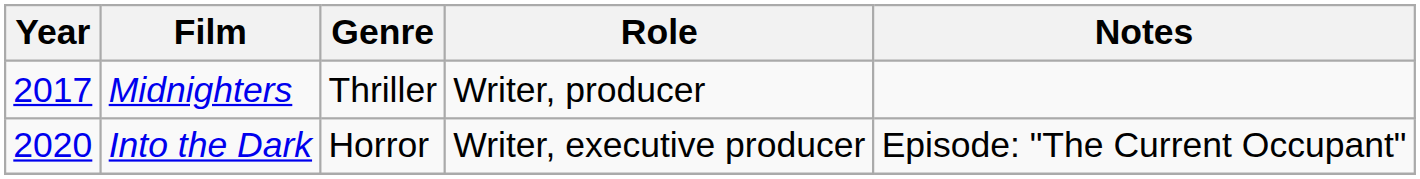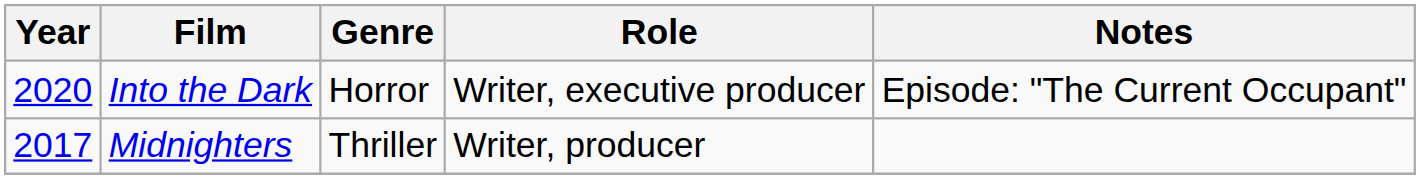rows swapped: Midnighters <-> Into the Dark
